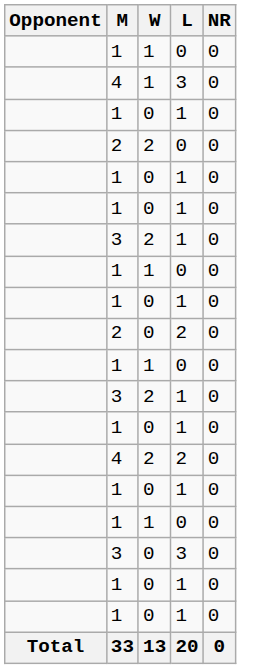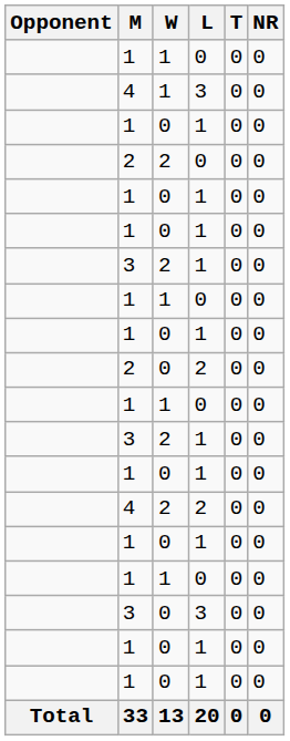+ column: T | 0 | 0 | 0 | 0 | 0 | 0 | 0 | 0 | 0 | 0 | 0 | 0 | 0 | 0 | 0 | 0 | 0 | 0 | 0 | 0
